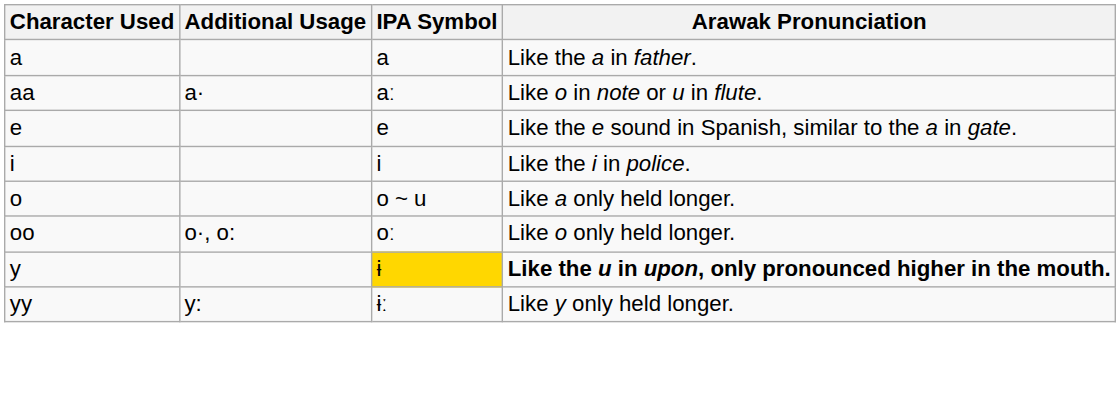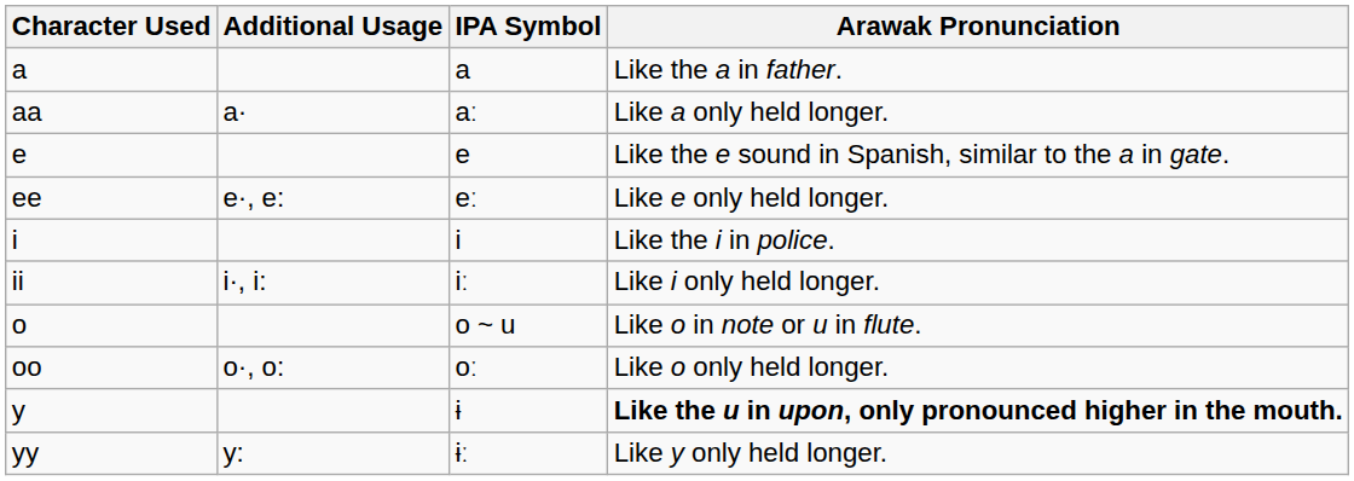aa | Arawak Pronunciation: Like o in note or u in flute. -> Like a only held longer.
+ row: ee | e·, e: | eː | Like e only held longer.
+ row: ii | i·, i: | iː | Like i only held longer.
o | Arawak Pronunciation: Like a only held longer. -> Like o in note or u in flute.
y | IPA Symbol: gold background -> no background
